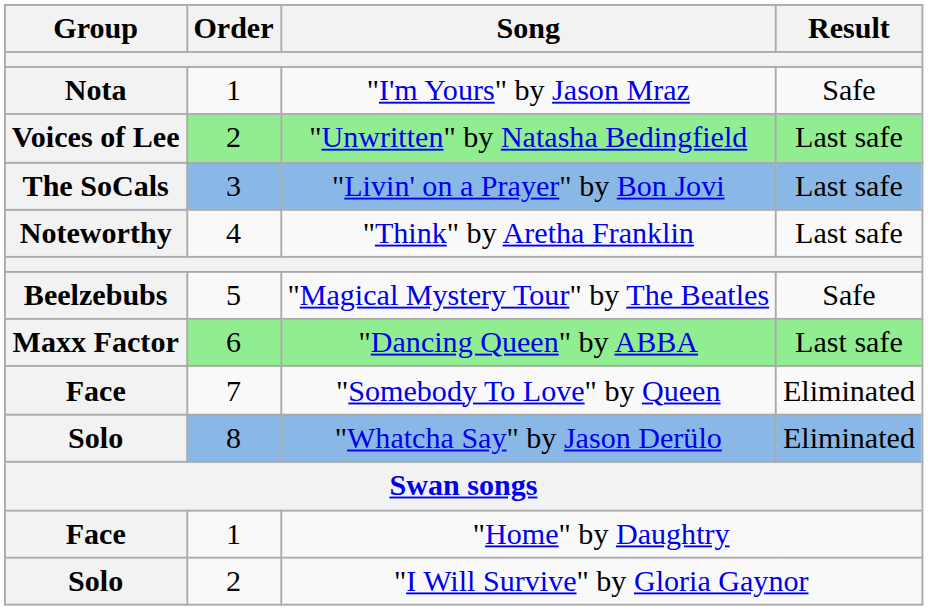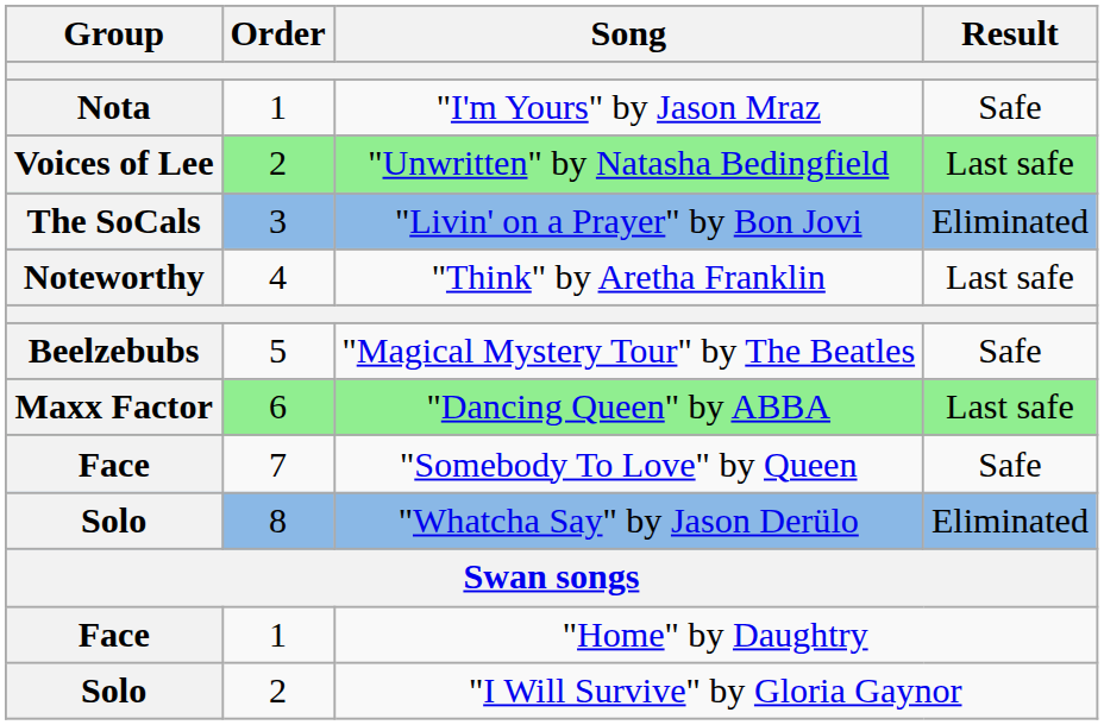"Livin' on a Prayer" by Bon Jovi | Result: Last safe -> Eliminated
"Somebody To Love" by Queen | Result: Eliminated -> Safe
